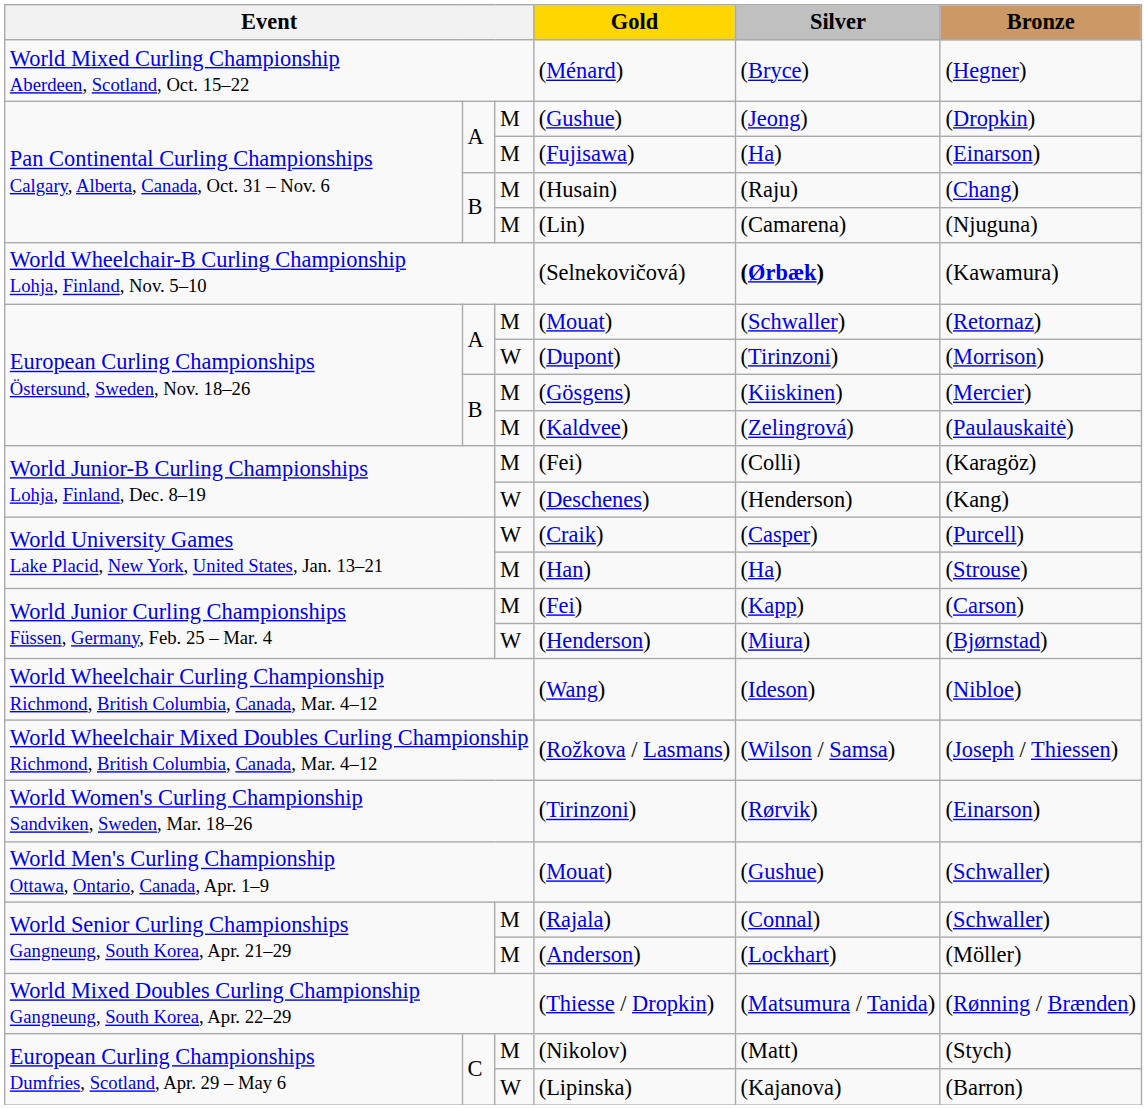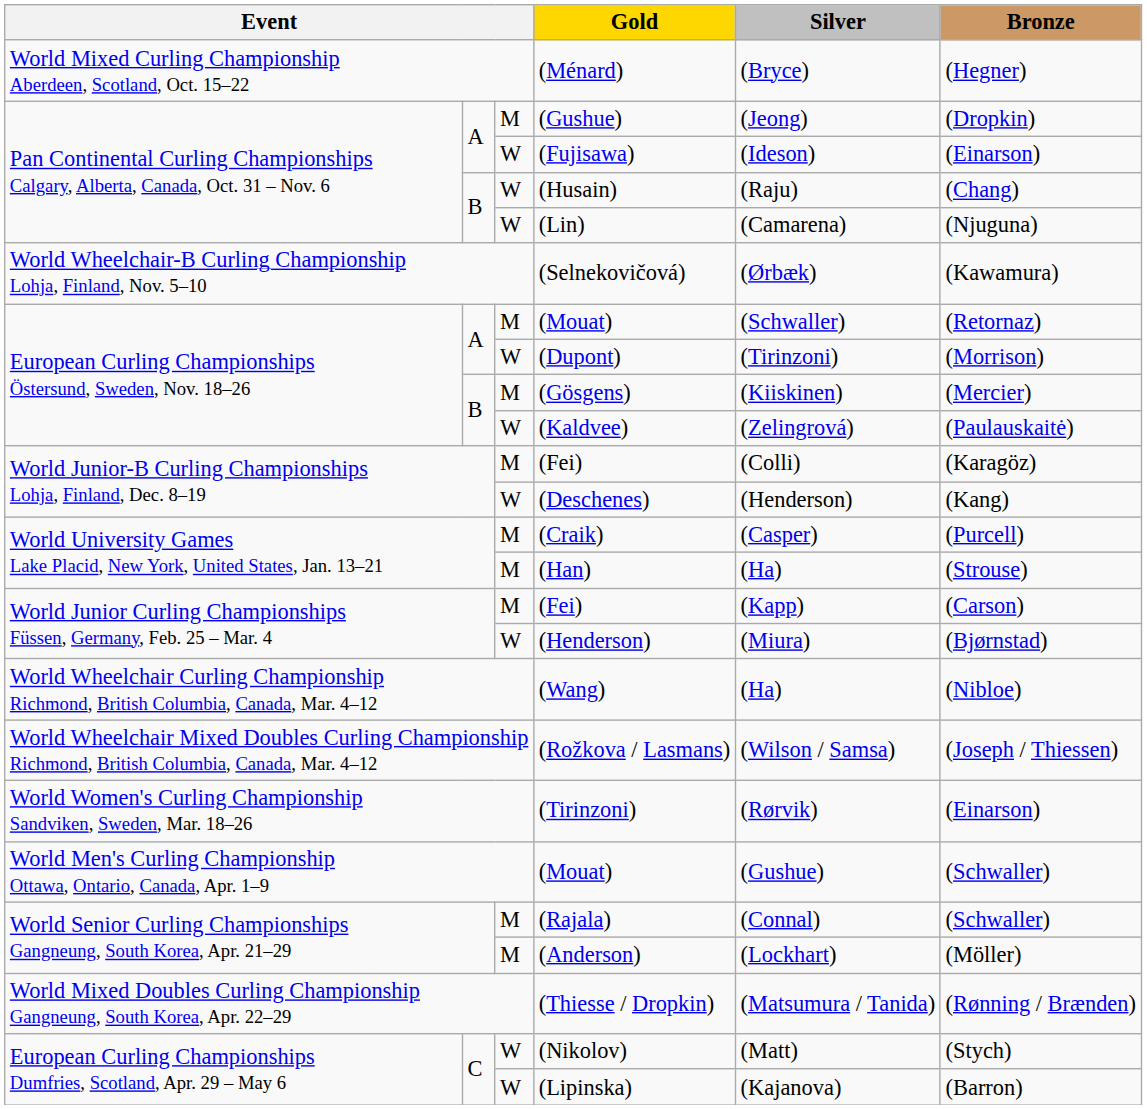(Fujisawa) | column 3: M -> W
(Fujisawa) | Silver: (Ha) -> (Ideson)
(Husain) | column 3: M -> W
(Lin) | column 3: M -> W
(Selnekovičová) | Silver: bold -> normal
(Kaldvee) | column 3: M -> W
(Craik) | column 3: W -> M
(Wang) | Silver: (Ideson) -> (Ha)
(Nikolov) | column 3: M -> W
